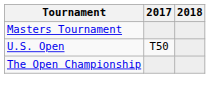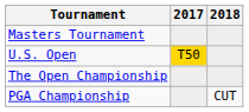U.S. Open | 2017: no background -> gold background
+ row: PGA Championship | CUT
